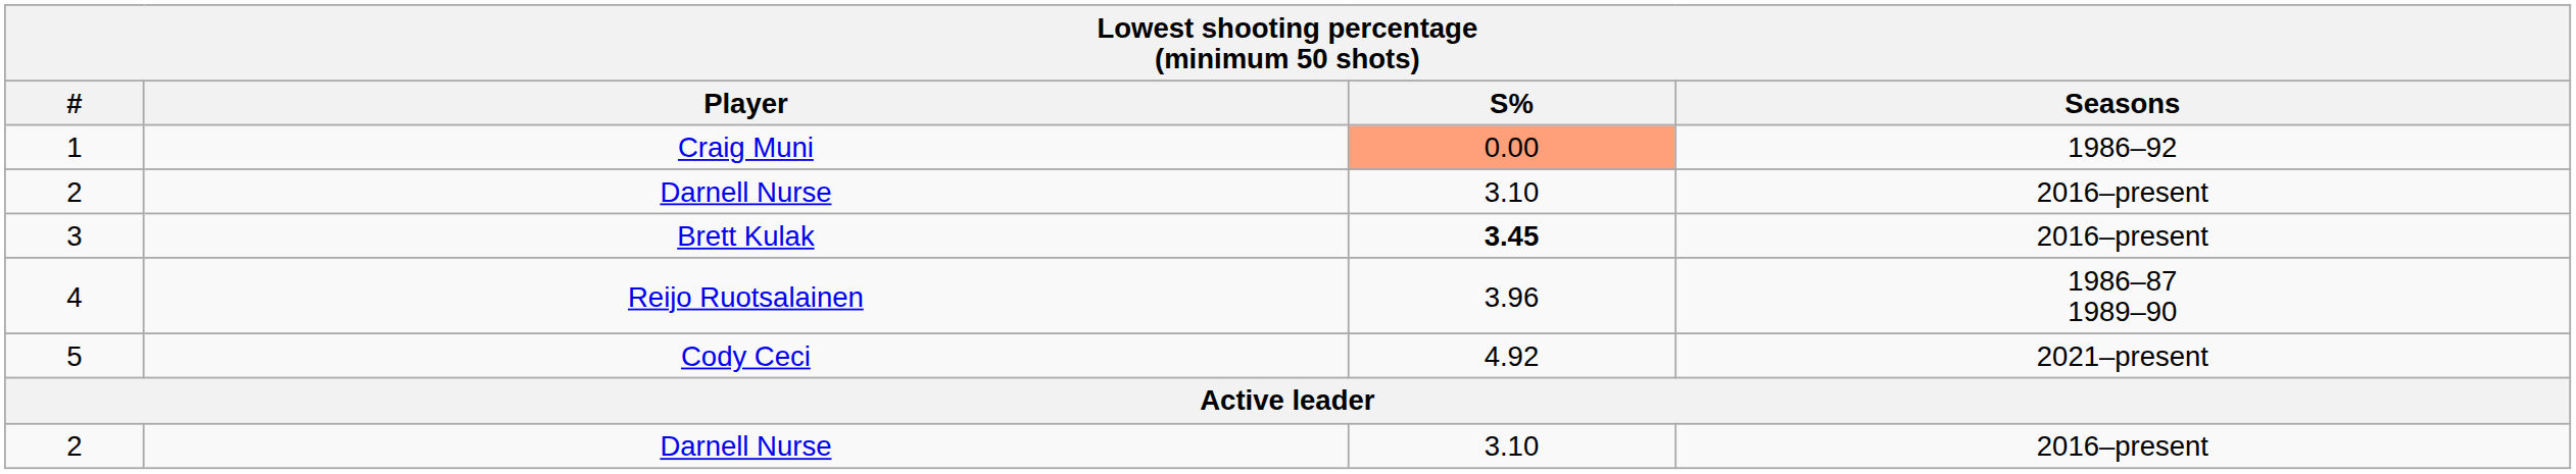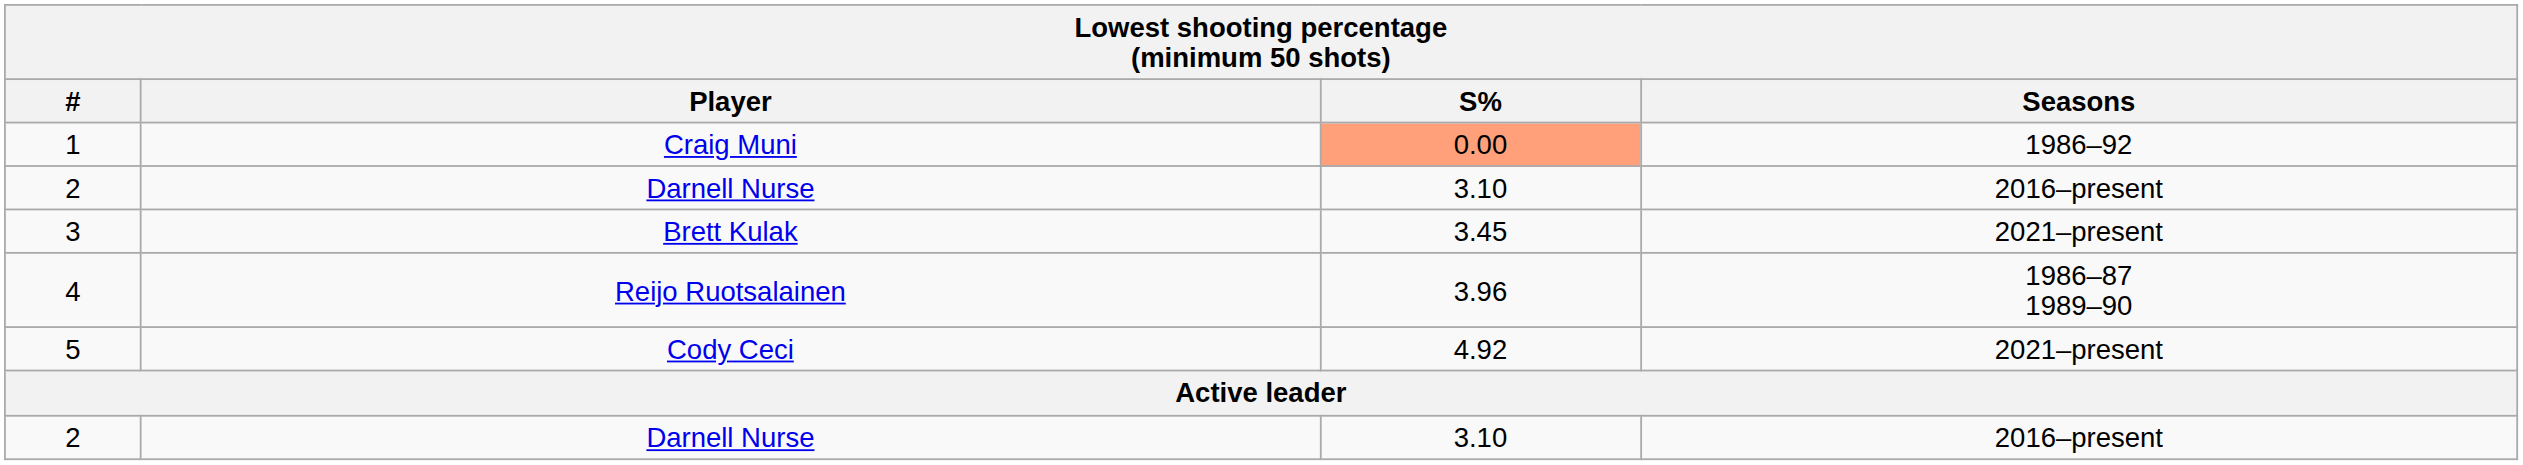3 | S%: bold -> normal
3 | Seasons: 2016–present -> 2021–present
